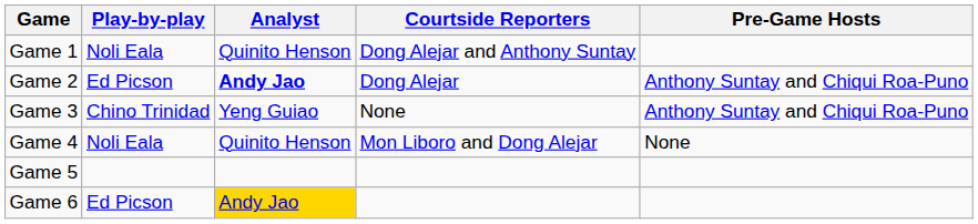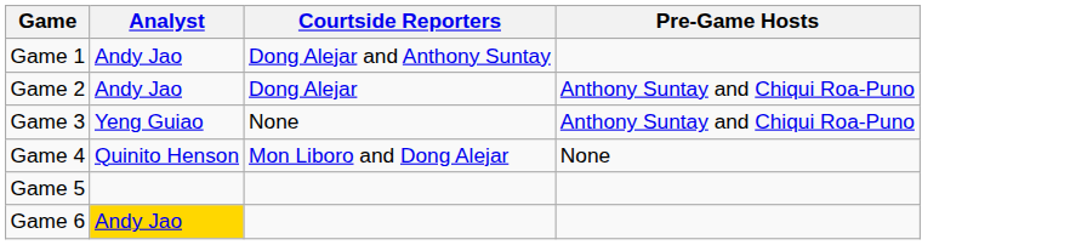- column: Play-by-play | Noli Eala | Ed Picson | Chino Trinidad | Noli Eala | Ed Picson
Game 1 | Analyst: Quinito Henson -> Andy Jao
Game 2 | Analyst: bold -> normal
